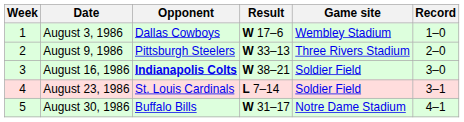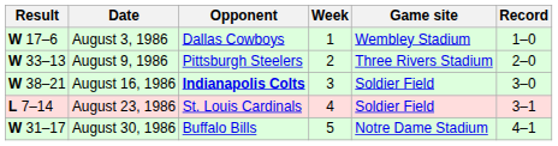columns swapped: Week <-> Result
